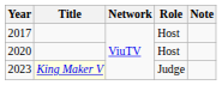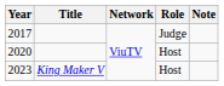2017 | Role: Host -> Judge
2023 | Title: lightyellow background -> no background
2023 | Role: Judge -> Host
